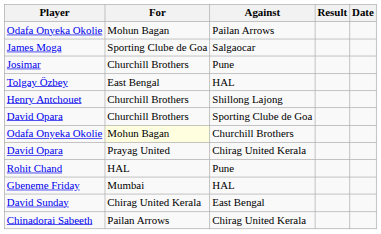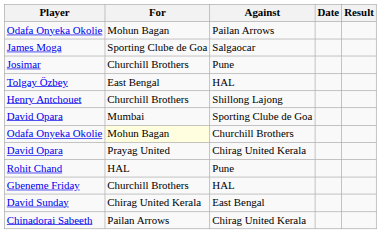columns swapped: Result <-> Date
David Opara / Sporting Clube de Goa | For: Churchill Brothers -> Mumbai
Gbeneme Friday | For: Mumbai -> Churchill Brothers
